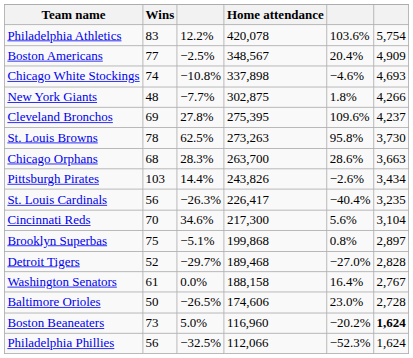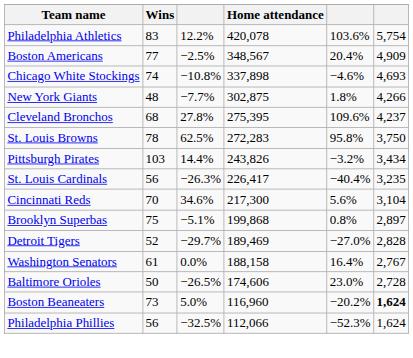Cleveland Bronchos | Wins: 69 -> 68
St. Louis Browns | Home attendance: 273,263 -> 272,283
St. Louis Browns | column 6: 3,730 -> 3,750
- row: Chicago Orphans | 68 | 28.3% | 263,700 | 28.6% | 3,663
Pittsburgh Pirates | column 5: −2.6% -> −3.2%
Detroit Tigers | Home attendance: 189,468 -> 189,469
